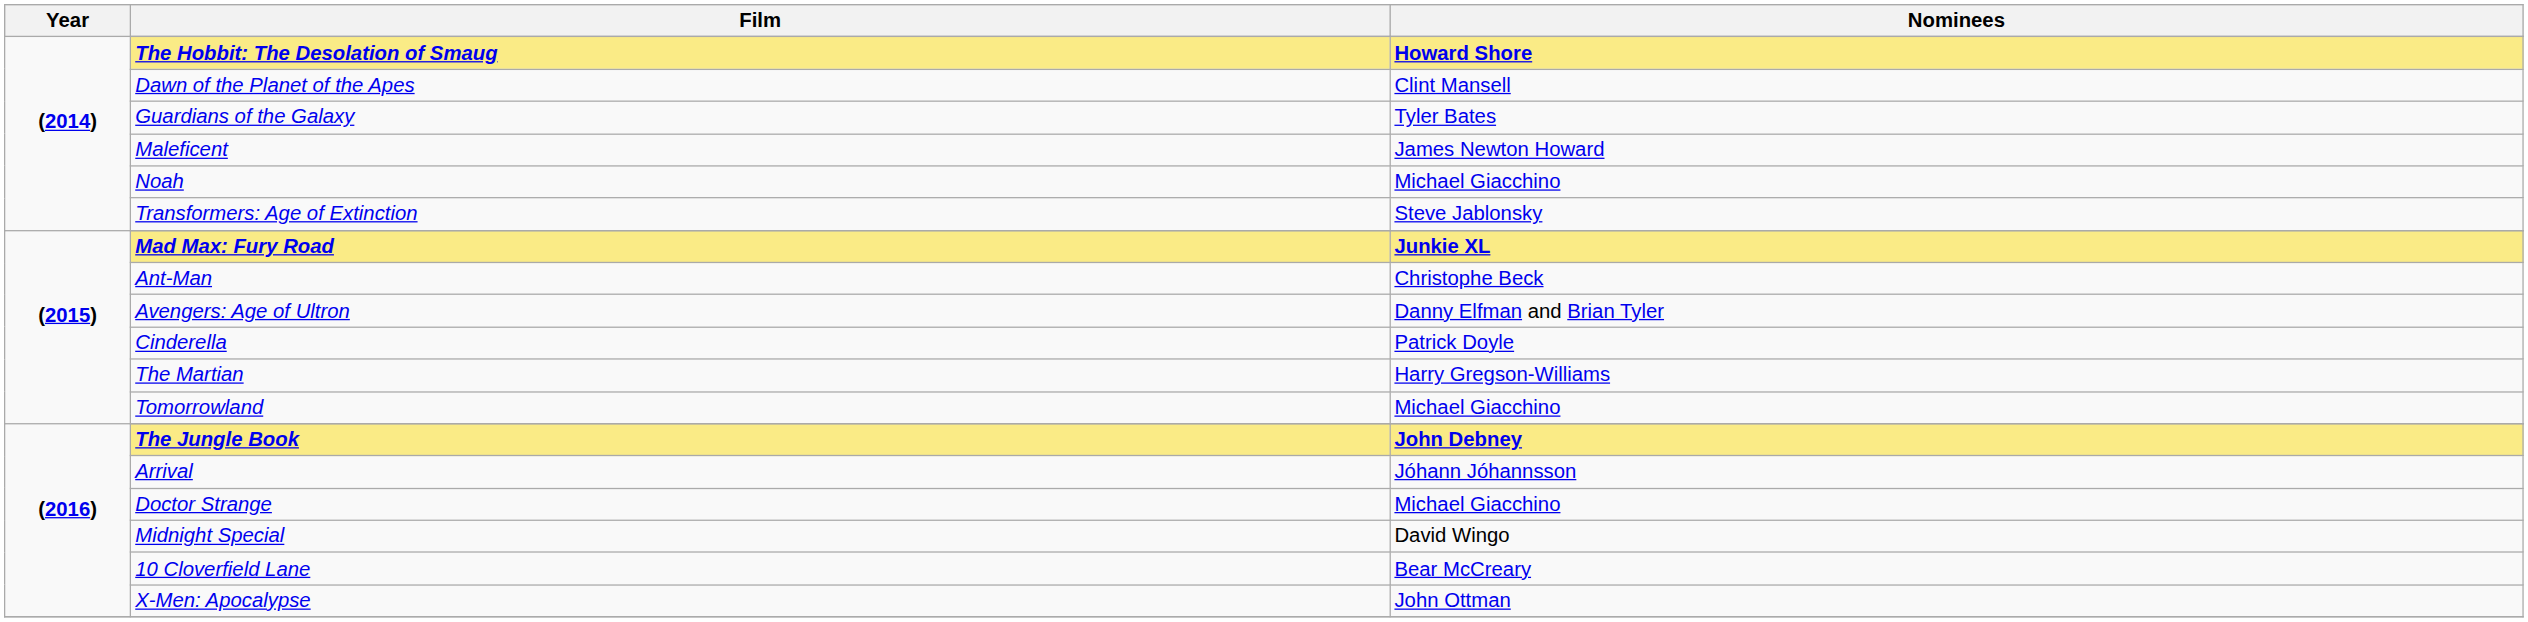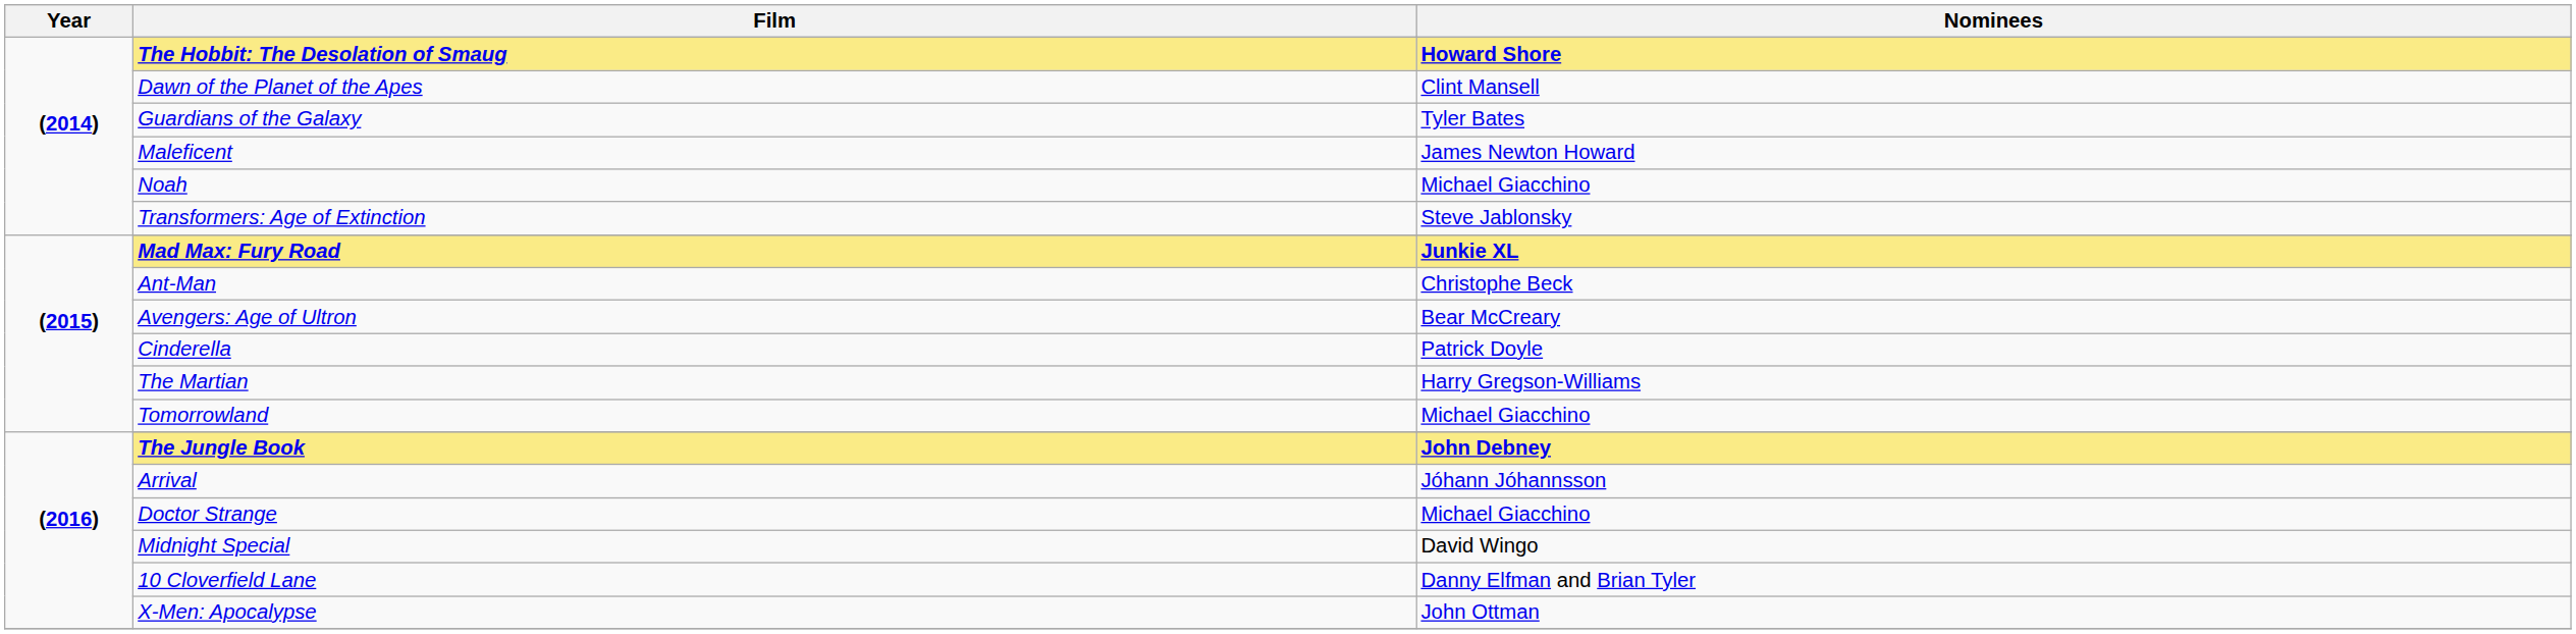Avengers: Age of Ultron | Nominees: Danny Elfman and Brian Tyler -> Bear McCreary
10 Cloverfield Lane | Nominees: Bear McCreary -> Danny Elfman and Brian Tyler
